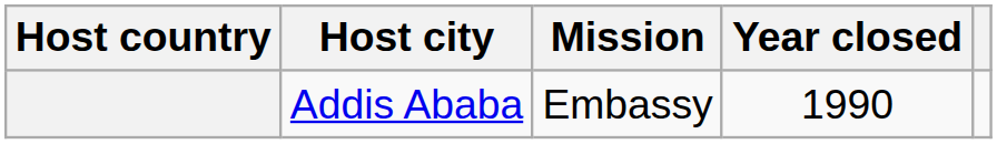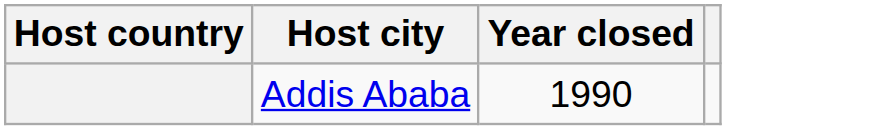- column: Mission | Embassy
